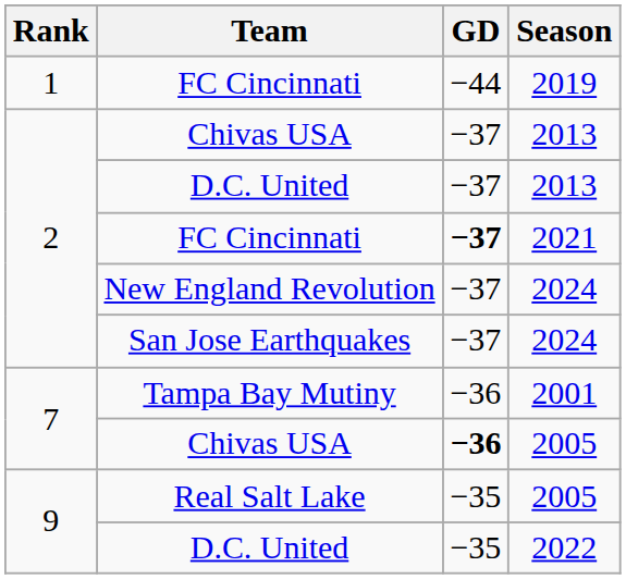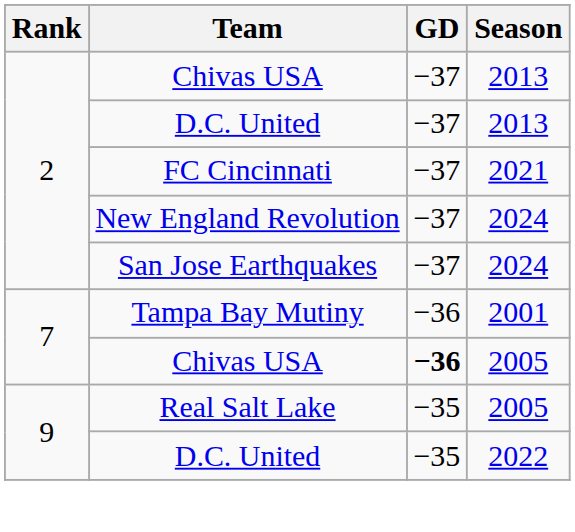- row: 1 | FC Cincinnati | −44 | 2019
FC Cincinnati / 2021 | GD: bold -> normal
